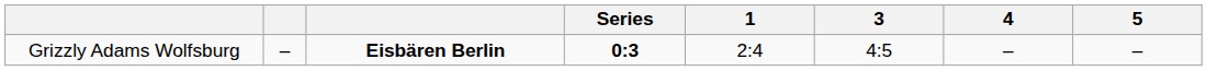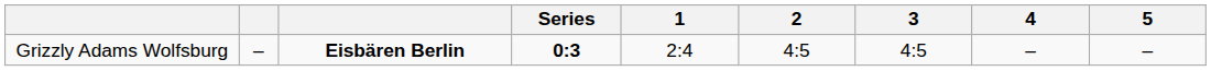+ column: 2 | 4:5
